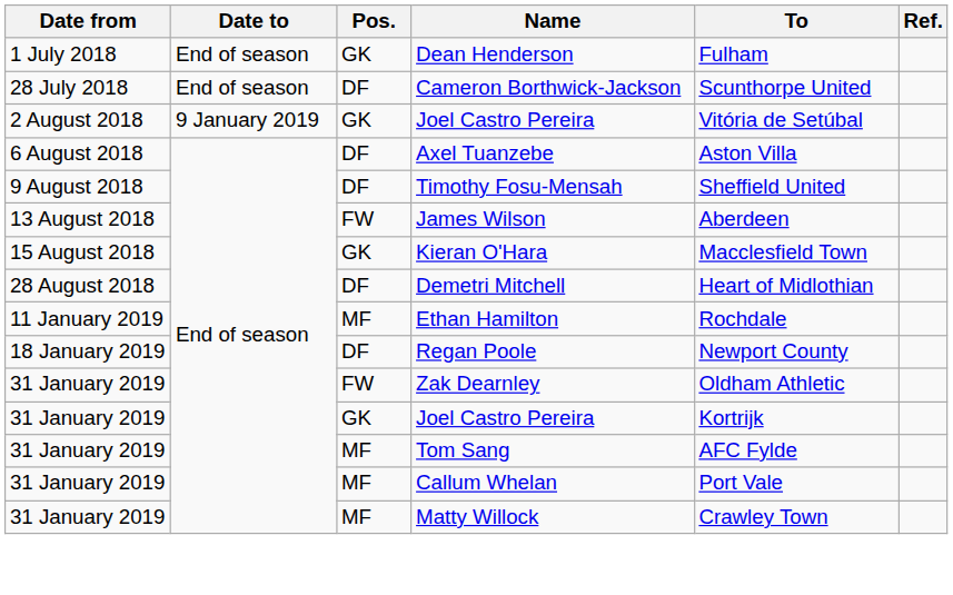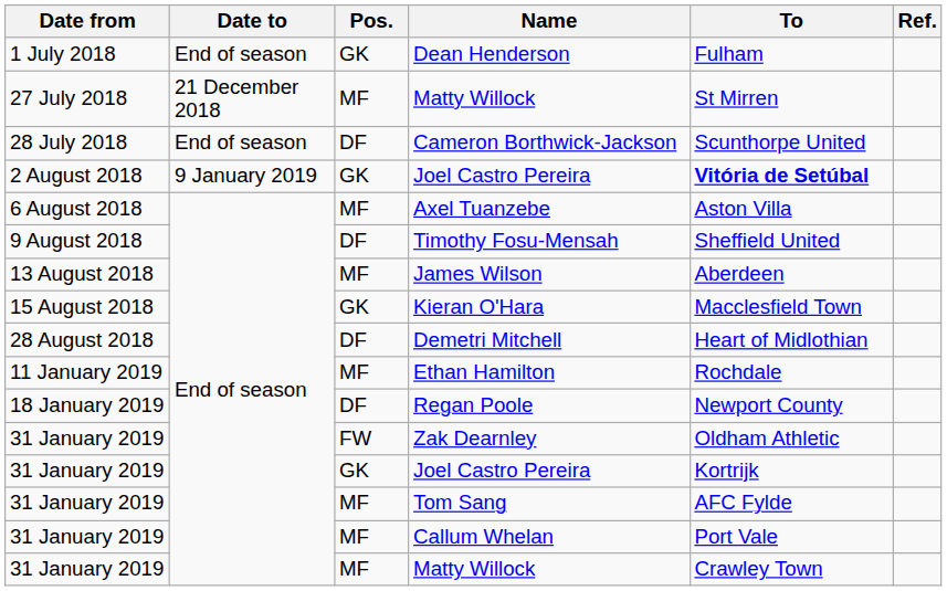+ row: 27 July 2018 | 21 December 2018 | MF | Matty Willock | St Mirren
2 August 2018 / Joel Castro Pereira | To: normal -> bold
Axel Tuanzebe | Pos.: DF -> MF
James Wilson | Pos.: FW -> MF
